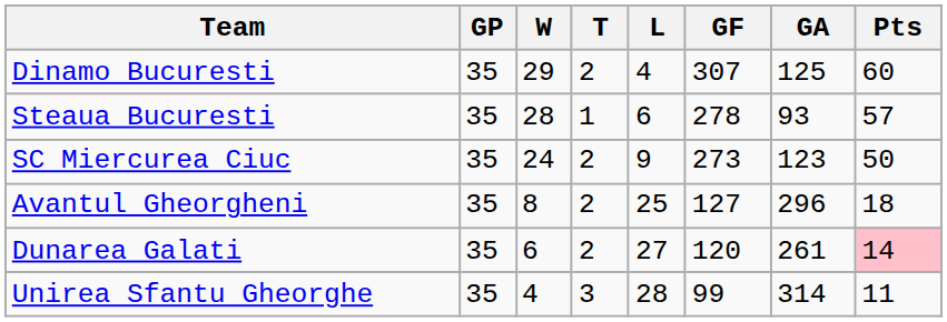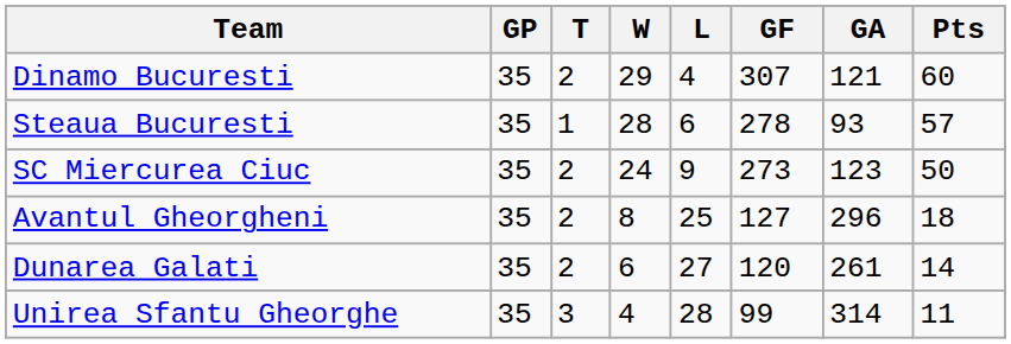columns swapped: W <-> T
Dinamo Bucuresti | GA: 125 -> 121
Dunarea Galati | Pts: pink background -> no background
